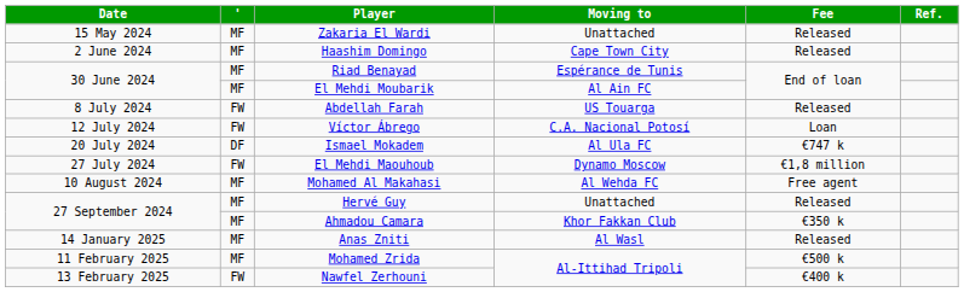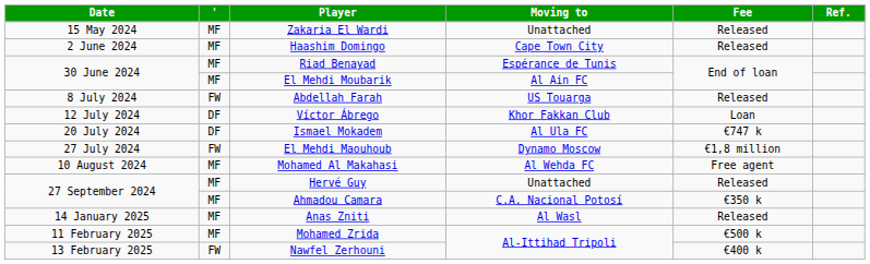Víctor Ábrego | ': FW -> DF
Víctor Ábrego | Moving to: C.A. Nacional Potosí -> Khor Fakkan Club
Ahmadou Camara | Moving to: Khor Fakkan Club -> C.A. Nacional Potosí
